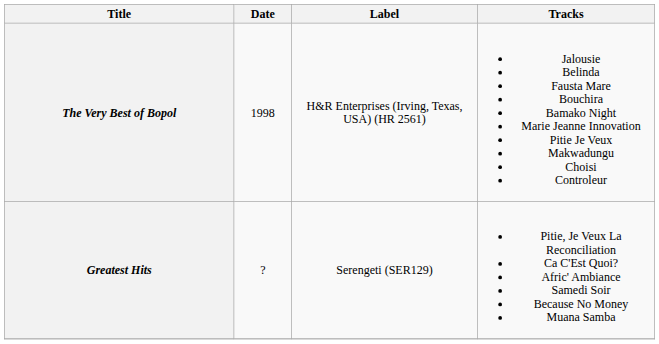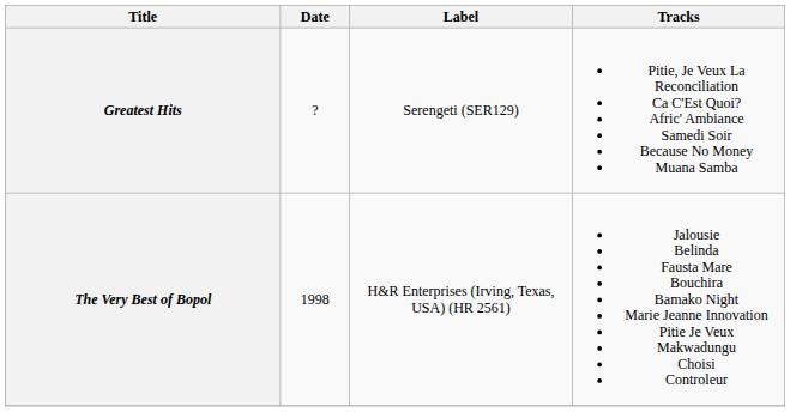rows swapped: Greatest Hits <-> The Very Best of Bopol
